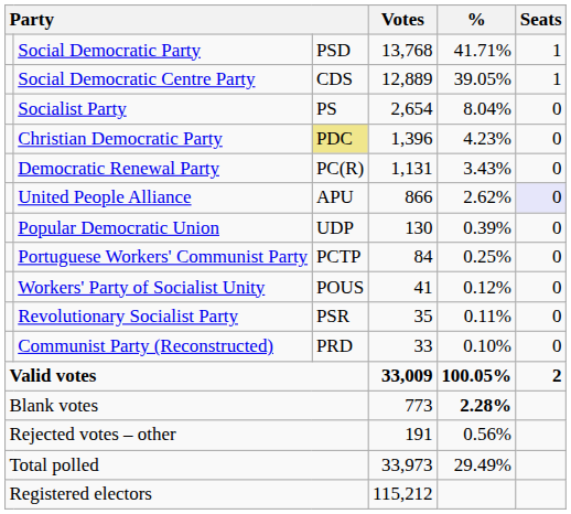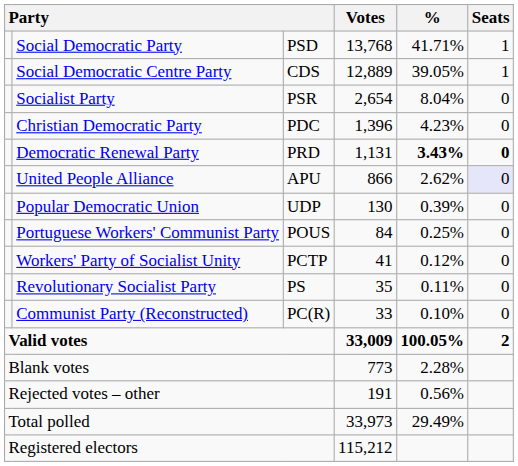Socialist Party | column 3: PS -> PSR
Christian Democratic Party | column 3: khaki background -> no background
Democratic Renewal Party | column 3: PC(R) -> PRD
Democratic Renewal Party | %: normal -> bold
Democratic Renewal Party | Seats: normal -> bold
Portuguese Workers' Communist Party | column 3: PCTP -> POUS
Workers' Party of Socialist Unity | column 3: POUS -> PCTP
Revolutionary Socialist Party | column 3: PSR -> PS
Communist Party (Reconstructed) | column 3: PRD -> PC(R)
Blank votes | %: bold -> normal
